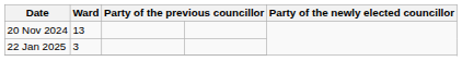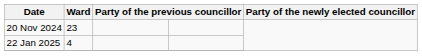20 Nov 2024 | Ward: 13 -> 23
22 Jan 2025 | Ward: 3 -> 4
